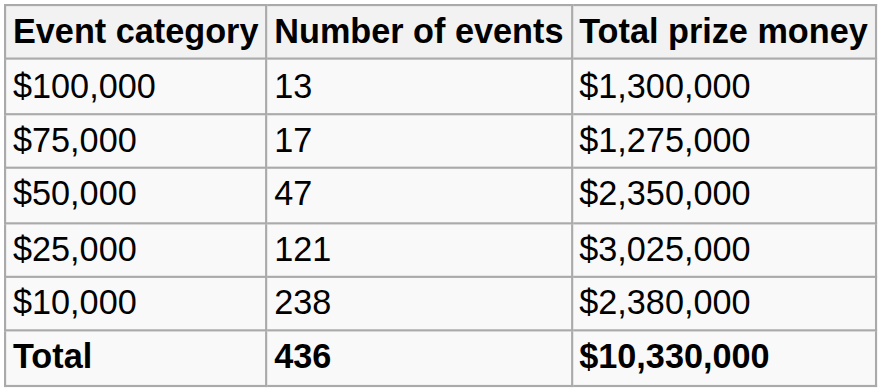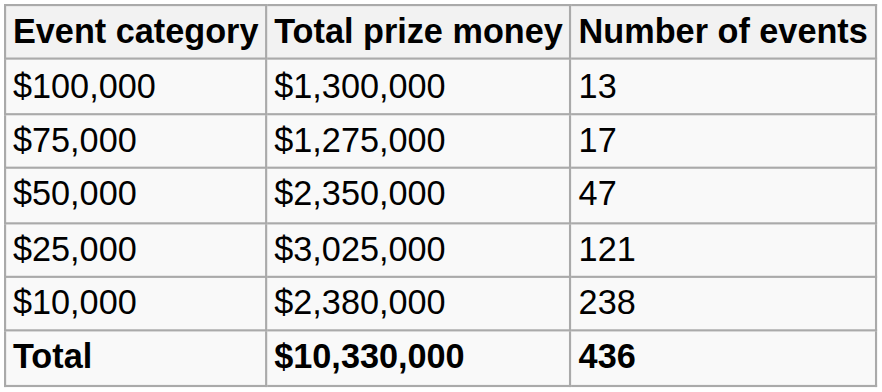columns swapped: Number of events <-> Total prize money
